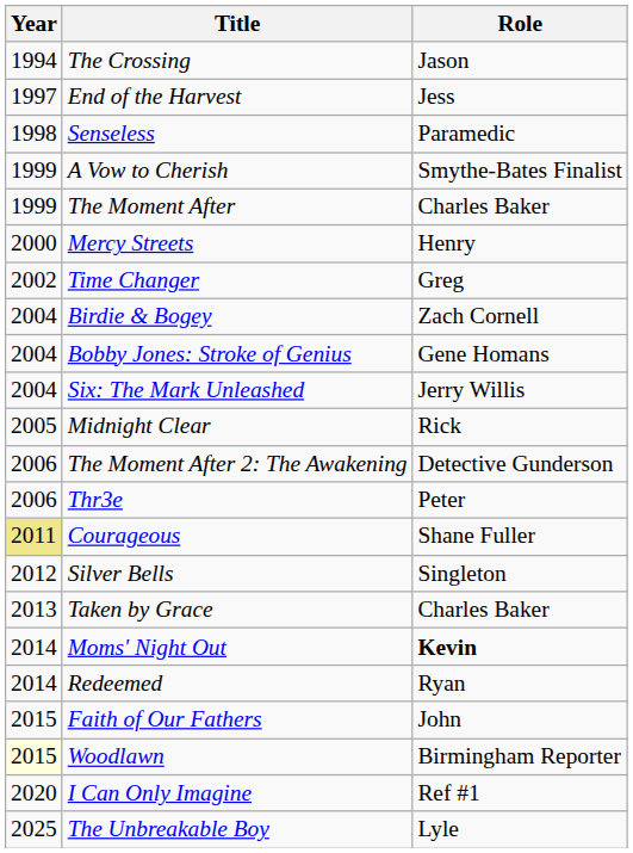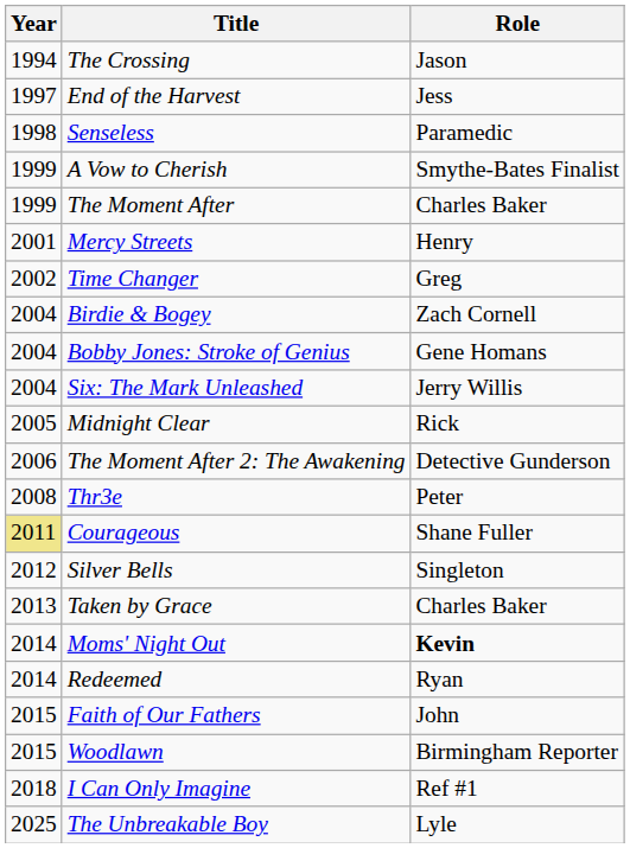Mercy Streets | Year: 2000 -> 2001
Thr3e | Year: 2006 -> 2008
Woodlawn | Year: lightyellow background -> no background
I Can Only Imagine | Year: 2020 -> 2018
